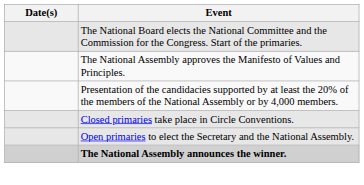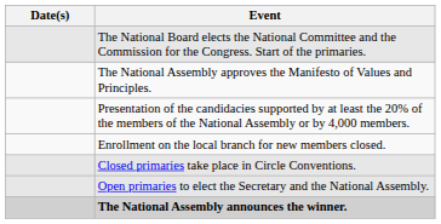+ row: Enrollment on the local branch for new members closed.
